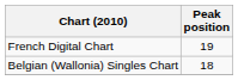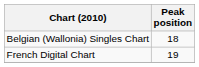rows swapped: Belgian (Wallonia) Singles Chart <-> French Digital Chart
